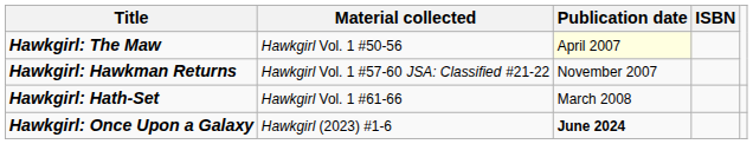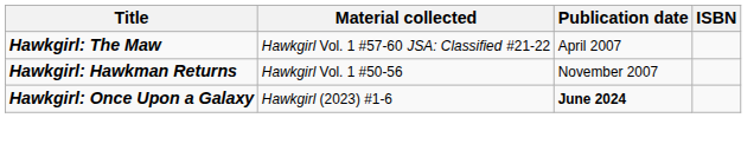Hawkgirl: The Maw | Material collected: Hawkgirl Vol. 1 #50-56 -> Hawkgirl Vol. 1 #57-60 JSA: Classified #21-22
Hawkgirl: The Maw | Publication date: lightyellow background -> no background
Hawkgirl: Hawkman Returns | Material collected: Hawkgirl Vol. 1 #57-60 JSA: Classified #21-22 -> Hawkgirl Vol. 1 #50-56
- row: Hawkgirl: Hath-Set | Hawkgirl Vol. 1 #61-66 | March 2008
